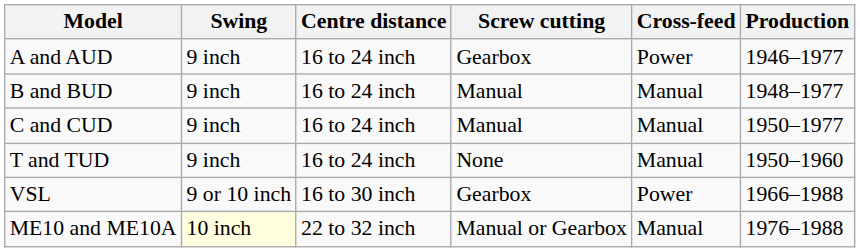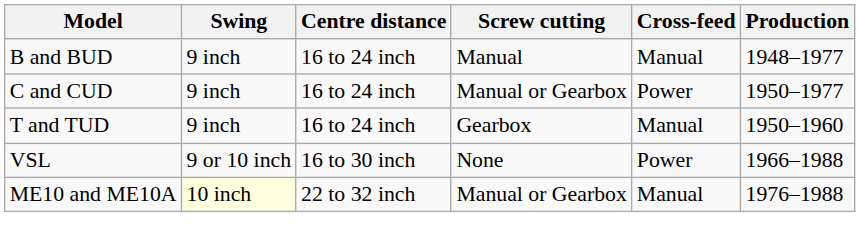- row: A and AUD | 9 inch | 16 to 24 inch | Gearbox | Power | 1946–1977
C and CUD | Screw cutting: Manual -> Manual or Gearbox
C and CUD | Cross-feed: Manual -> Power
T and TUD | Screw cutting: None -> Gearbox
VSL | Screw cutting: Gearbox -> None
